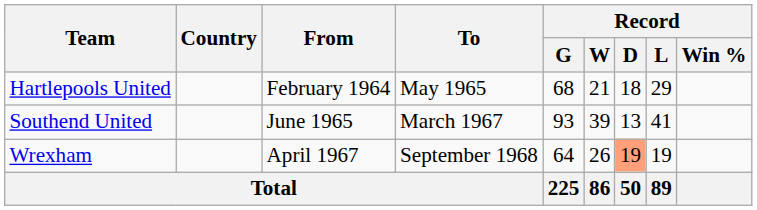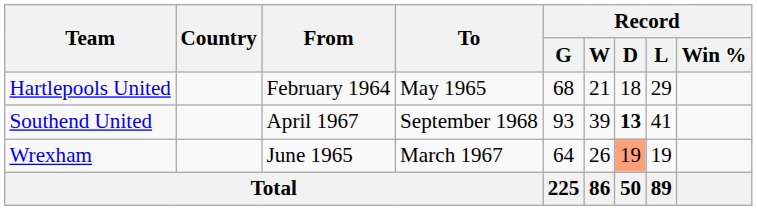Southend United | From: June 1965 -> April 1967
Southend United | To: March 1967 -> September 1968
Southend United | Record / D: normal -> bold
Wrexham | From: April 1967 -> June 1965
Wrexham | To: September 1968 -> March 1967
